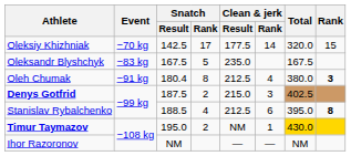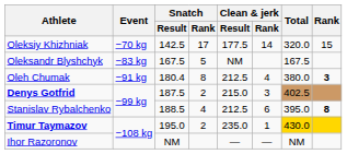Oleksandr Blyshchyk | Clean & jerk / Result: 235.0 -> NM
Timur Taymazov | Clean & jerk / Result: NM -> 235.0
